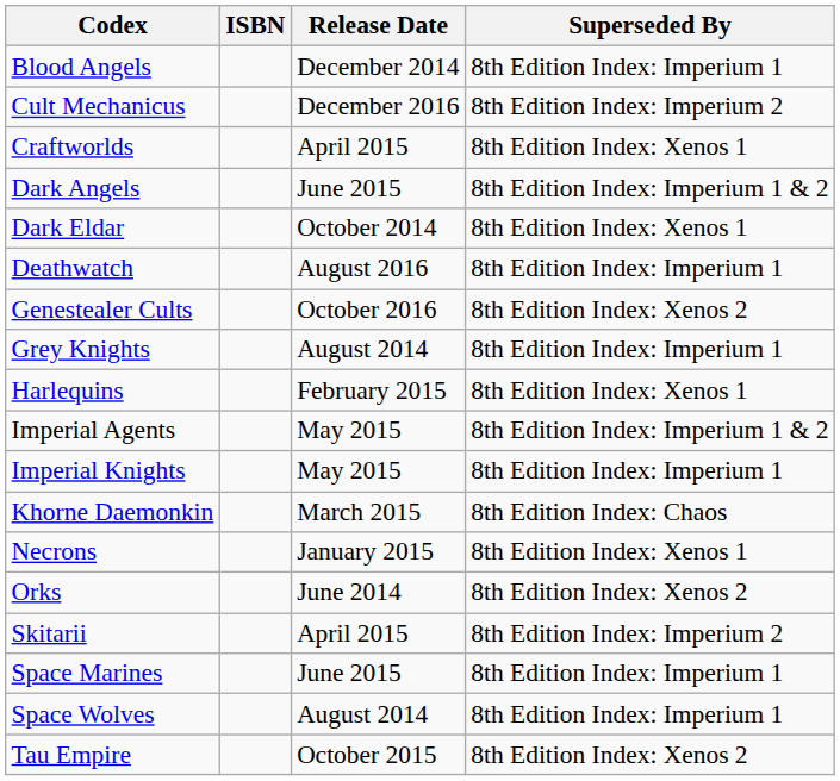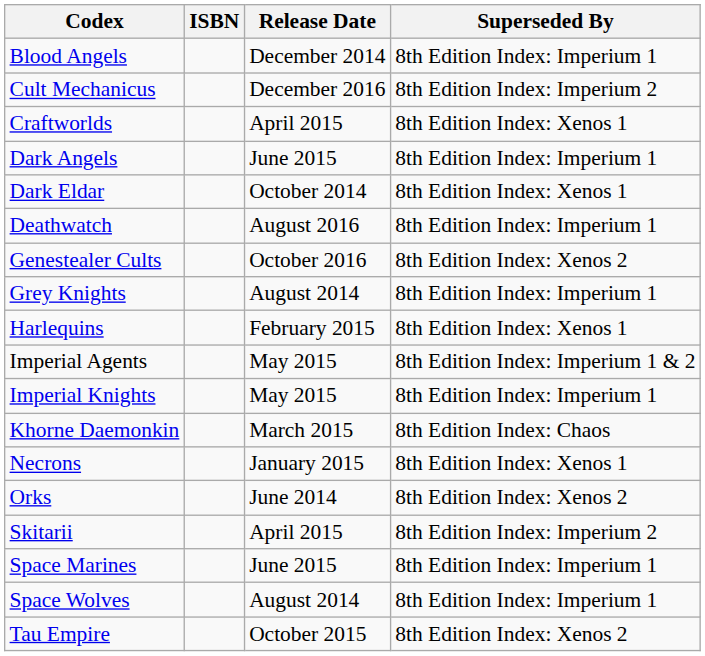Dark Angels | Superseded By: 8th Edition Index: Imperium 1 & 2 -> 8th Edition Index: Imperium 1
